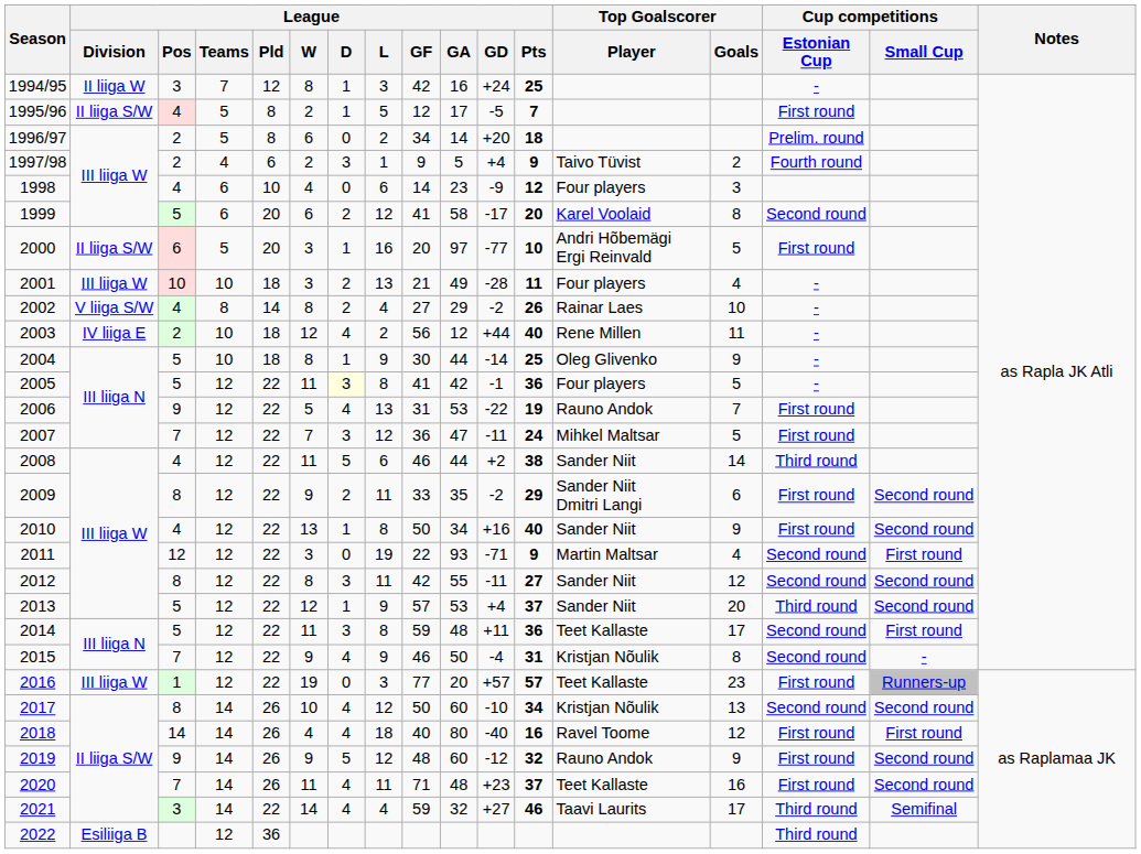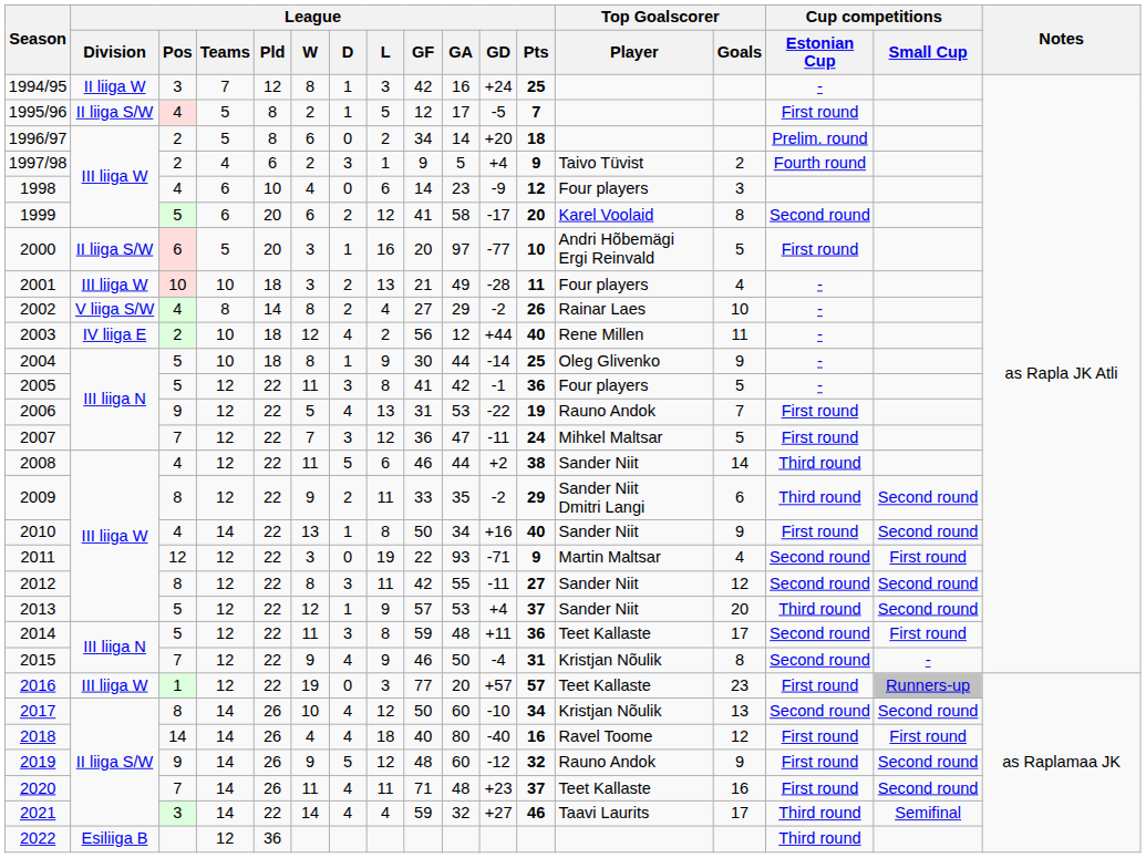2005 | League / D: lightyellow background -> no background
2009 | Cup competitions / Estonian Cup: First round -> Third round
2010 | League / Teams: 12 -> 14
